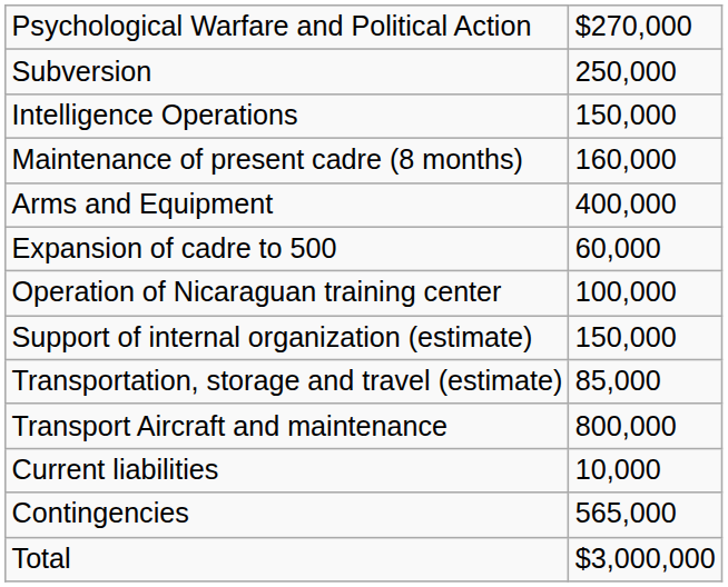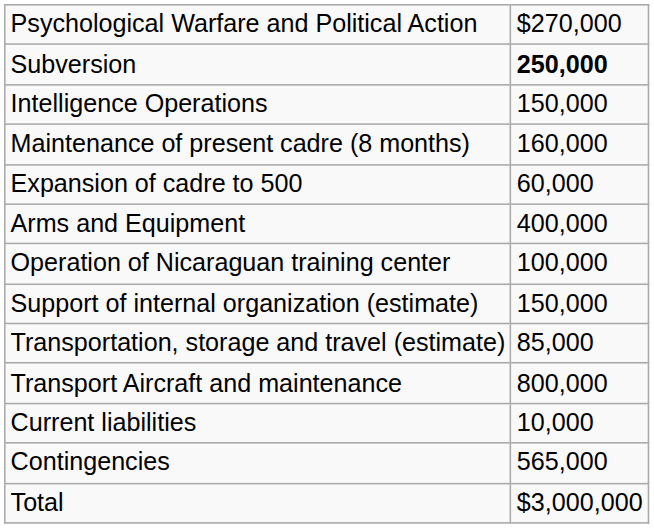Subversion | column 2: normal -> bold
rows swapped: Expansion of cadre to 500 <-> Arms and Equipment
